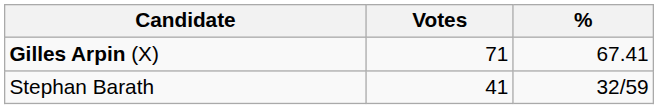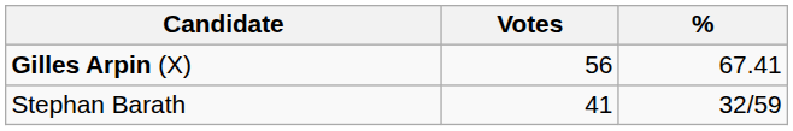Gilles Arpin (X) | Votes: 71 -> 56
